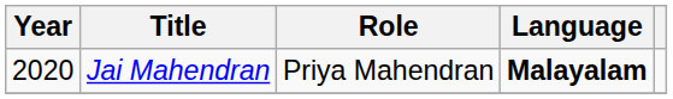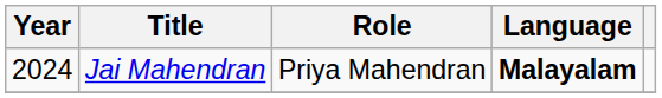Jai Mahendran | Year: 2020 -> 2024
